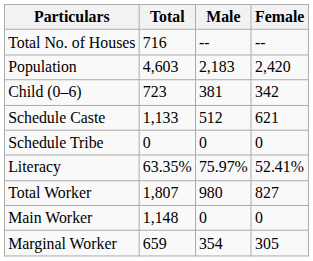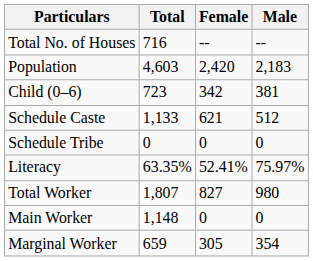columns swapped: Male <-> Female
